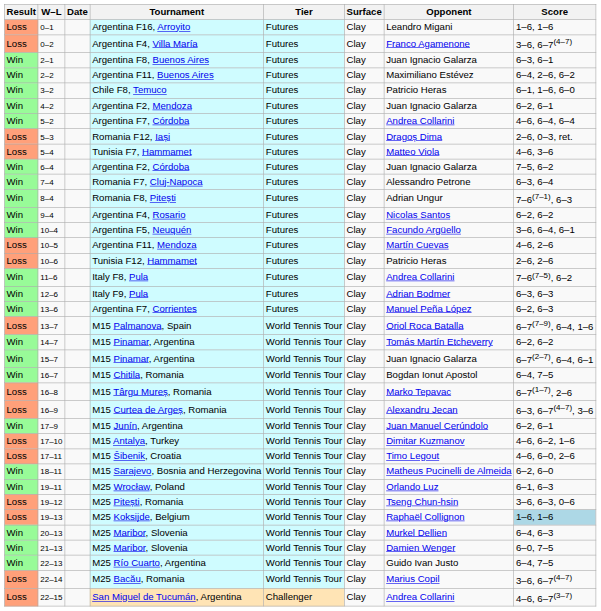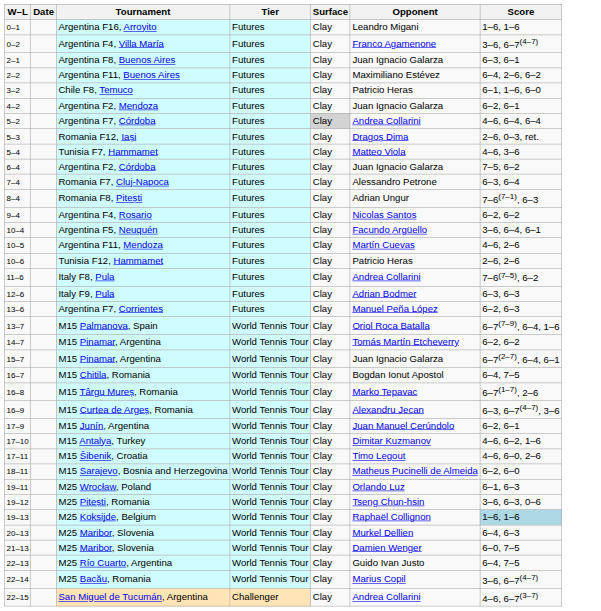- column: Result | Loss | Loss | Win | Win | Win | Win | Win | Loss | Loss | Win | Win | Win | Win | Win | Loss | Loss | Win | Win | Win | Loss | Win | Win | Win | Loss | Loss | Win | Loss | Loss | Win | Win | Loss | Loss | Win | Win | Win | Loss | Loss
Argentina F7, Córdoba | Surface: no background -> lightgrey background
